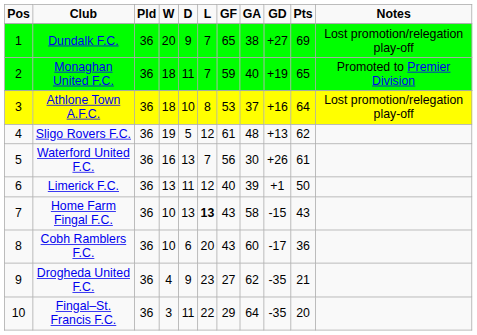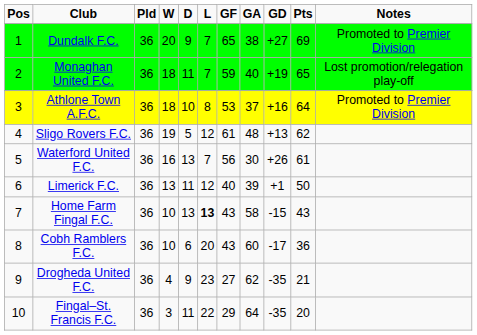Dundalk F.C. | Notes: Lost promotion/relegation play-off -> Promoted to Premier Division
Monaghan United F.C. | Notes: Promoted to Premier Division -> Lost promotion/relegation play-off
Athlone Town A.F.C. | Notes: Lost promotion/relegation play-off -> Promoted to Premier Division
